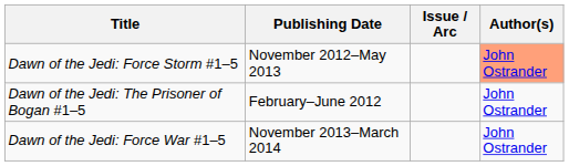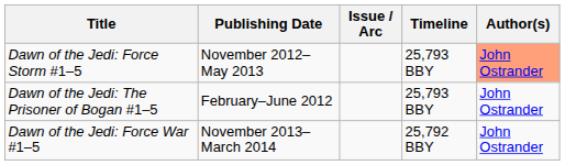+ column: Timeline | 25,793 BBY | 25,793 BBY | 25,792 BBY
